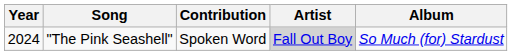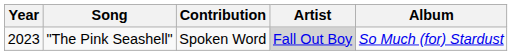"The Pink Seashell" | Year: 2024 -> 2023
